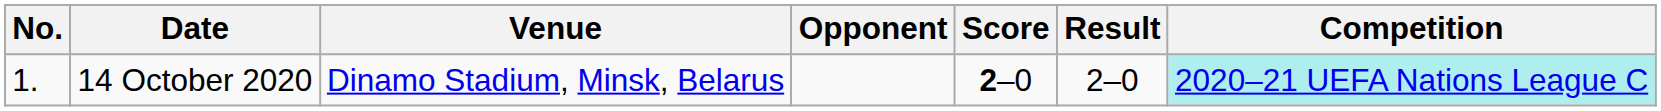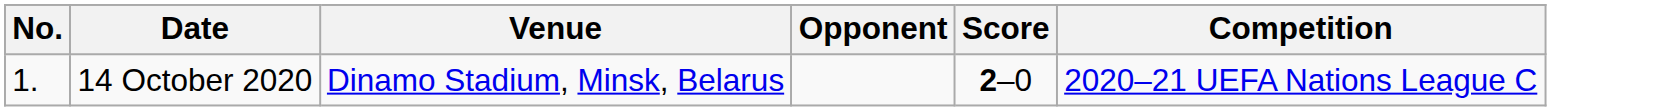- column: Result | 2–0
14 October 2020 | Competition: paleturquoise background -> no background
